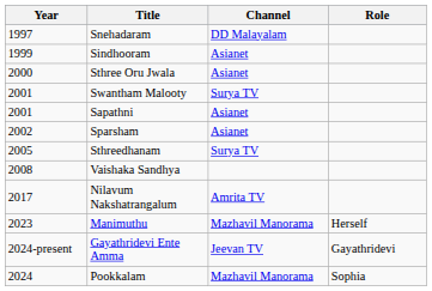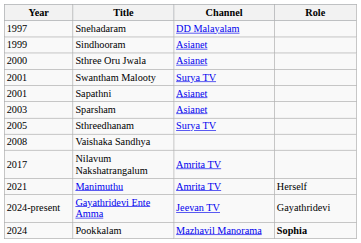Sparsham | Year: 2002 -> 2003
Manimuthu | Year: 2023 -> 2021
Manimuthu | Channel: Mazhavil Manorama -> Amrita TV
Pookkalam | Role: normal -> bold
